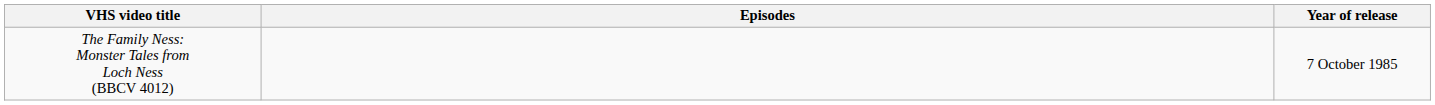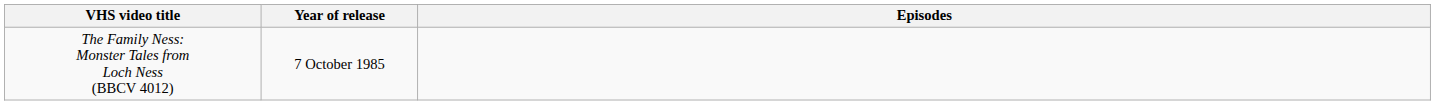columns swapped: Year of release <-> Episodes
